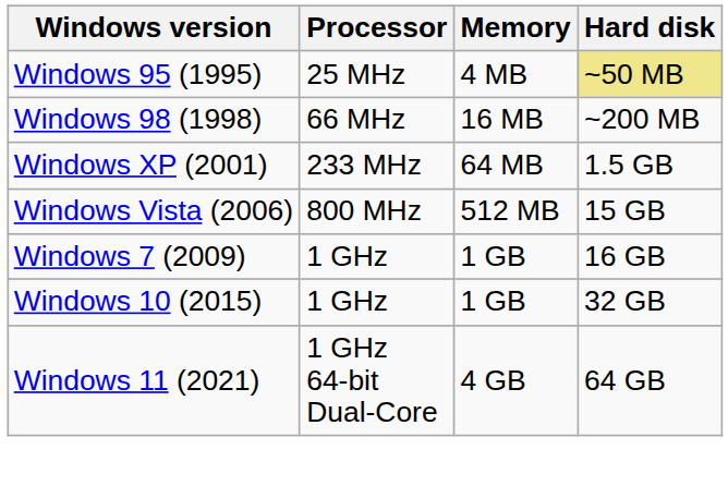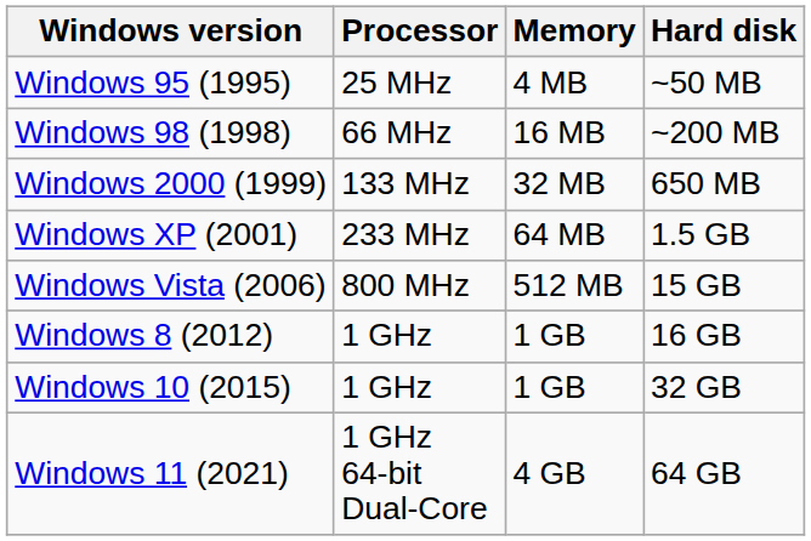Windows 95 (1995) | Hard disk: khaki background -> no background
+ row: Windows 2000 (1999) | 133 MHz | 32 MB | 650 MB
- row: Windows 7 (2009) | 1 GHz | 1 GB | 16 GB
+ row: Windows 8 (2012) | 1 GHz | 1 GB | 16 GB
